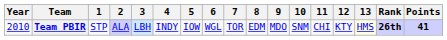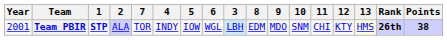columns swapped: 3 <-> 7
Team PBIR | Year: 2010 -> 2001
Team PBIR | 1: normal -> bold
Team PBIR | Points: 41 -> 38
